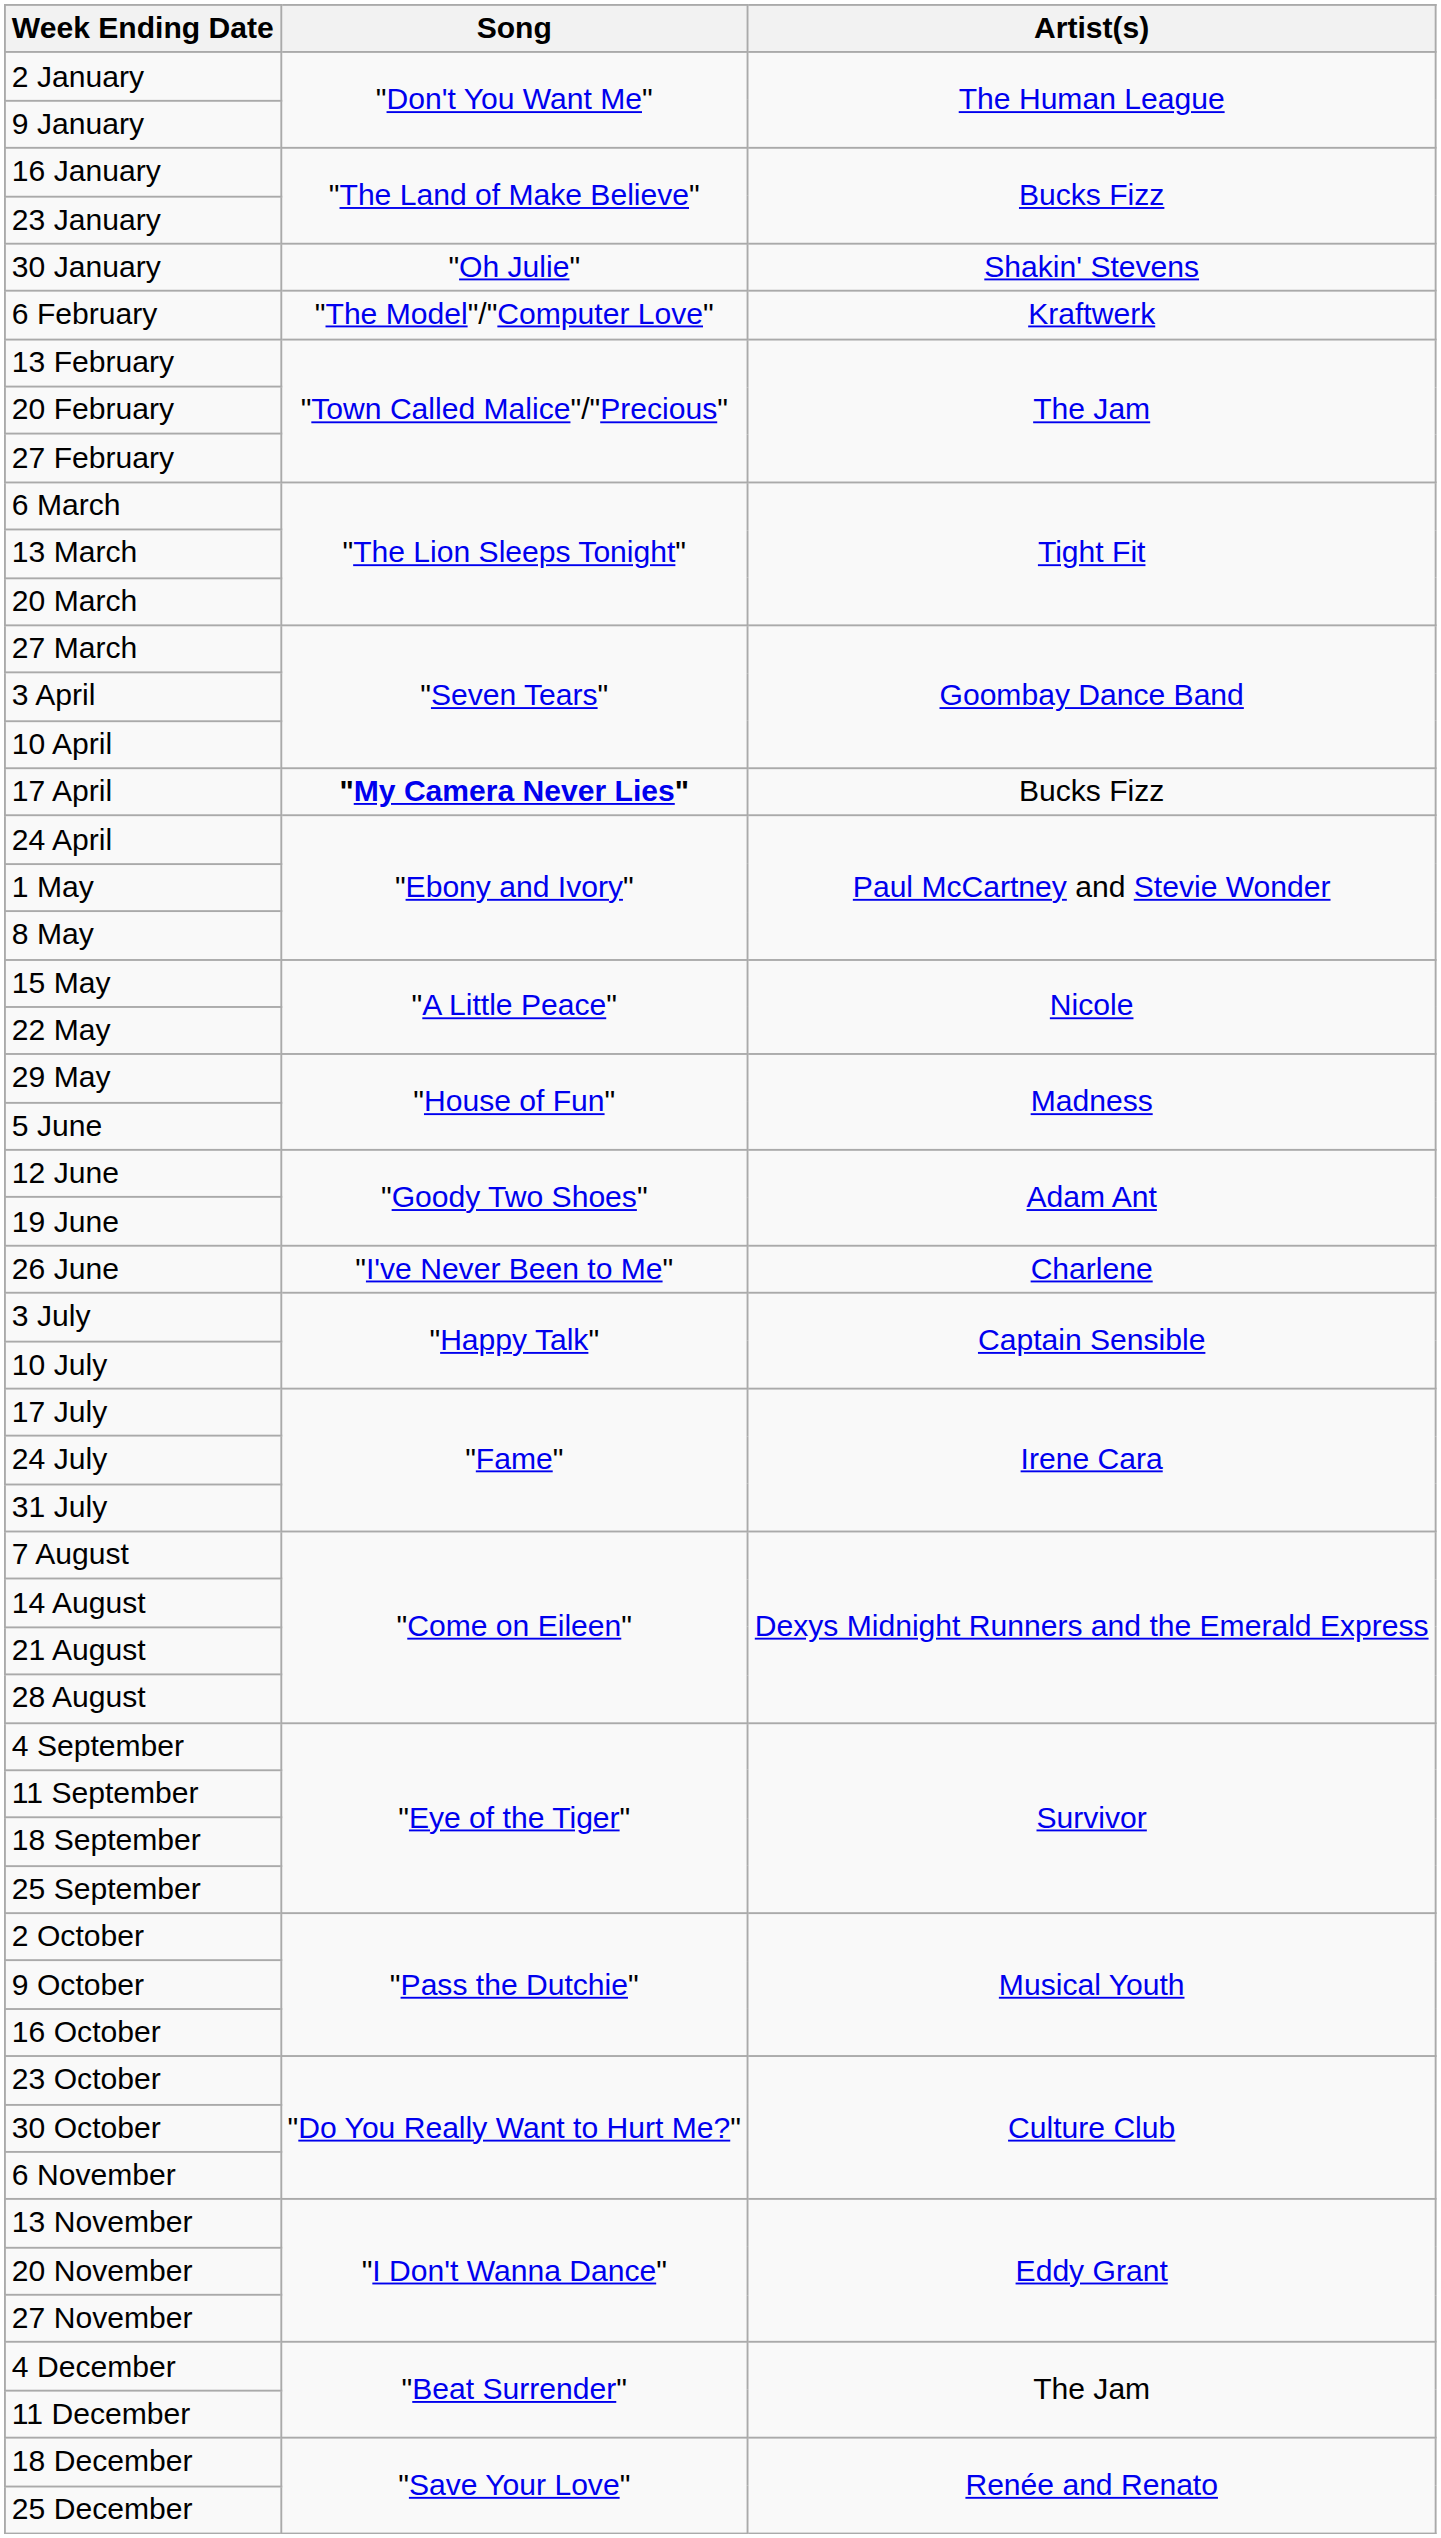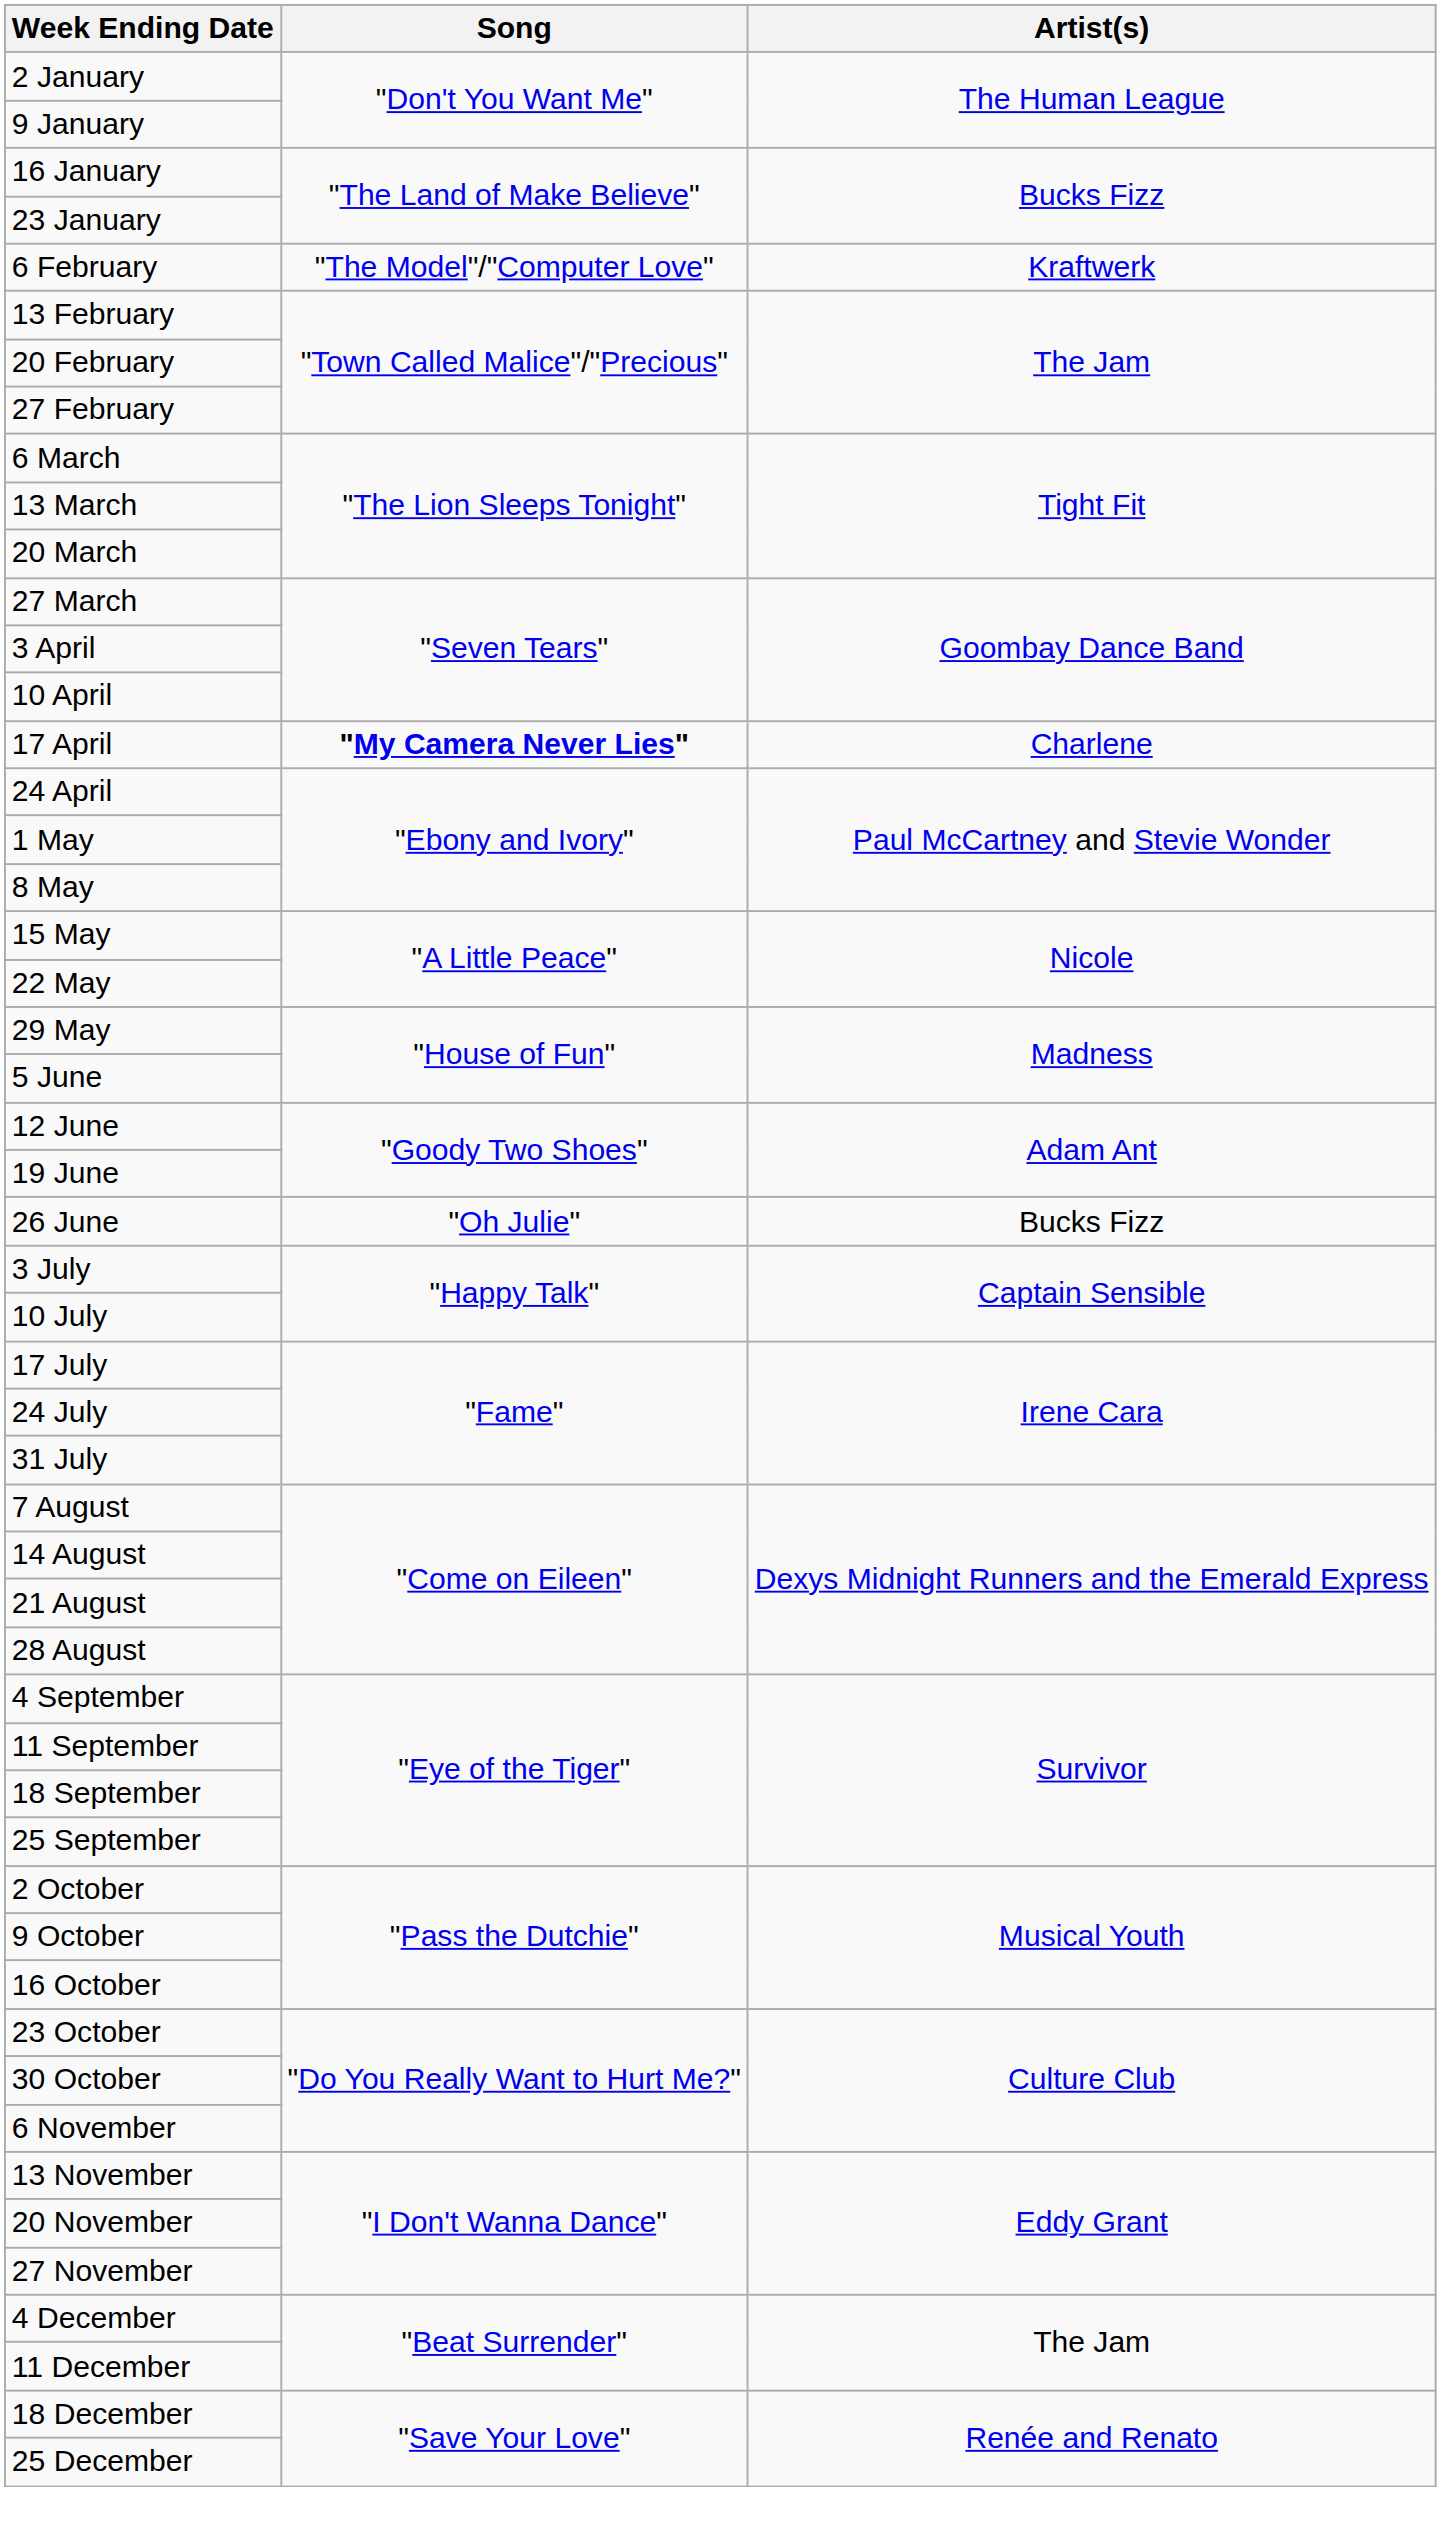- row: 30 January | "Oh Julie" | Shakin' Stevens
17 April | Artist(s): Bucks Fizz -> Charlene
26 June | Song: "I've Never Been to Me" -> "Oh Julie"
26 June | Artist(s): Charlene -> Bucks Fizz
